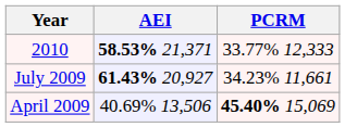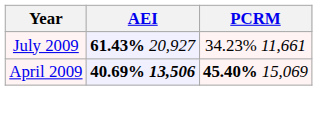- row: 2010 | 58.53% 21,371 | 33.77% 12,333
April 2009 | AEI: normal -> bold
